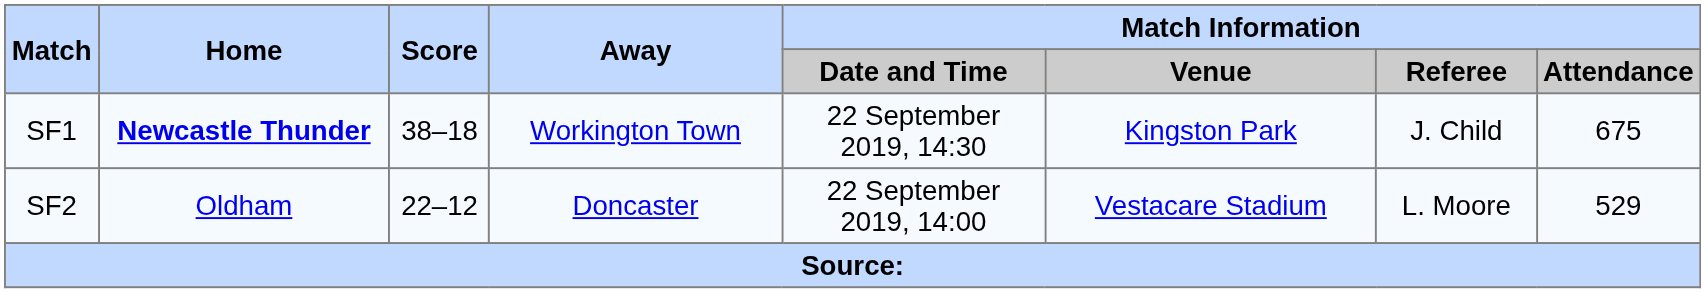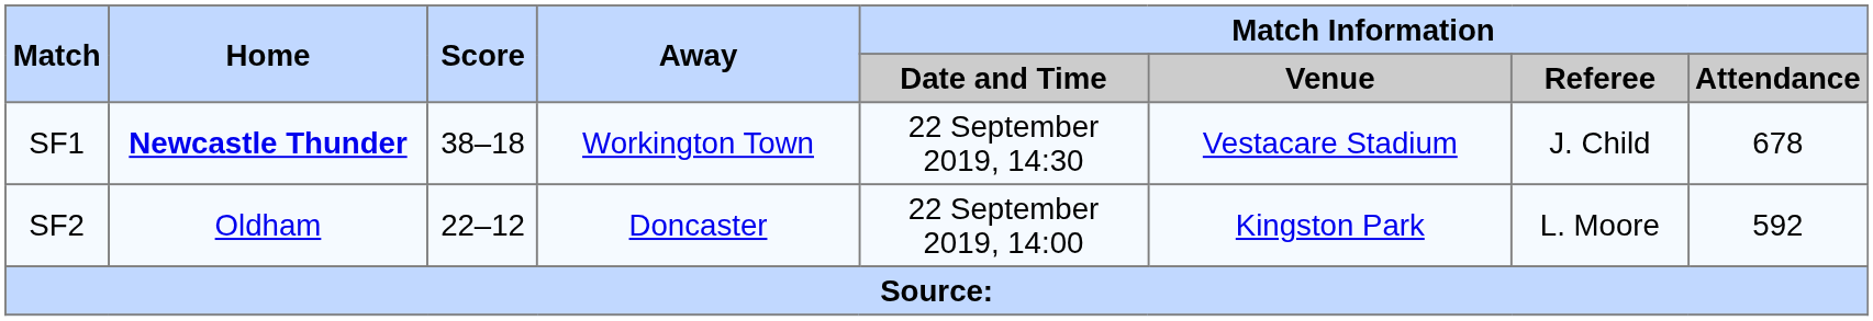SF1 | Match Information / Venue: Kingston Park -> Vestacare Stadium
SF1 | Match Information / Attendance: 675 -> 678
SF2 | Match Information / Venue: Vestacare Stadium -> Kingston Park
SF2 | Match Information / Attendance: 529 -> 592
